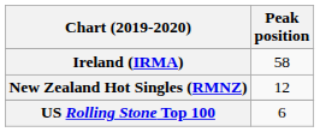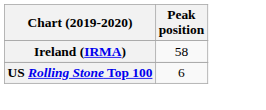- row: New Zealand Hot Singles (RMNZ) | 12
